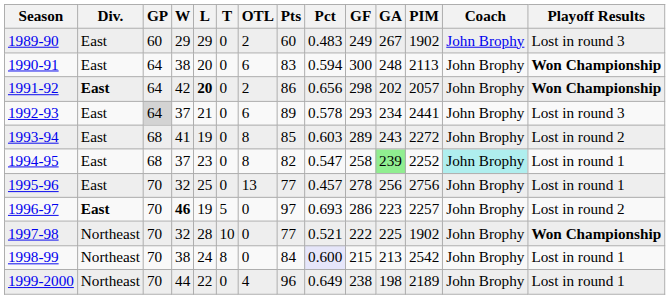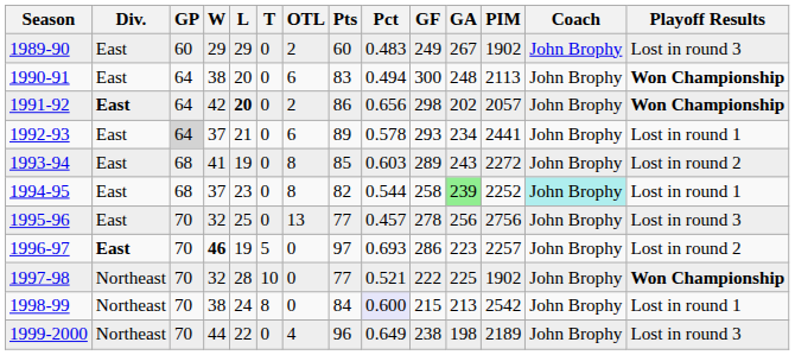1990-91 | Pct: 0.594 -> 0.494
1992-93 | Playoff Results: Lost in round 3 -> Lost in round 1
1994-95 | Pct: 0.547 -> 0.544
1995-96 | Playoff Results: Lost in round 1 -> Lost in round 3
1999-2000 | Playoff Results: Lost in round 1 -> Lost in round 3
